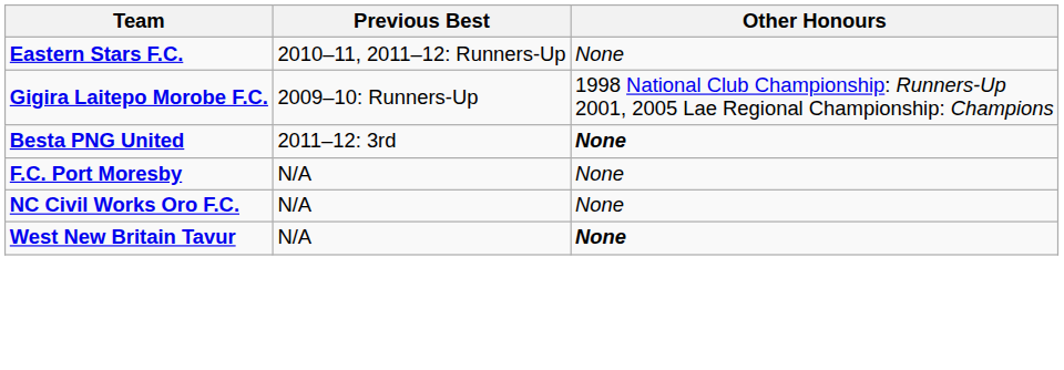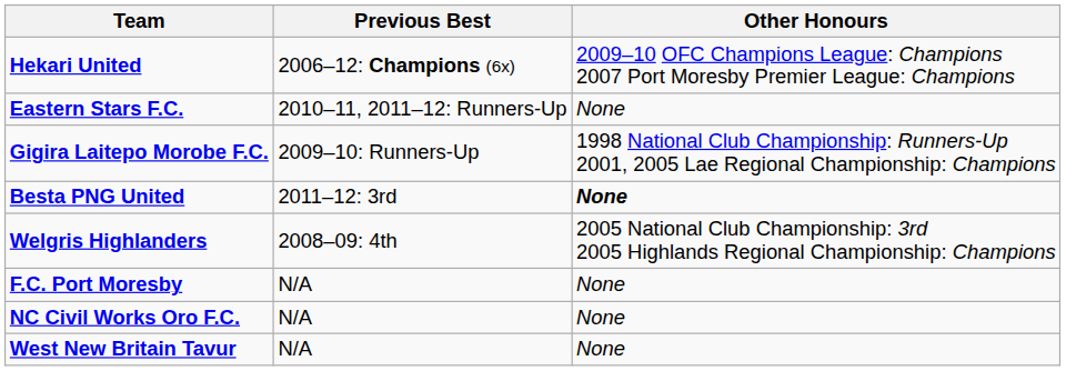+ row: Hekari United | 2006–12: Champions (6x) | 2009–10 OFC Champions League: Champions 2007 Port Moresby Premier League: Champions
+ row: Welgris Highlanders | 2008–09: 4th | 2005 National Club Championship: 3rd 2005 Highlands Regional Championship: Champions
West New Britain Tavur | Other Honours: bold -> normal
